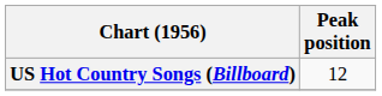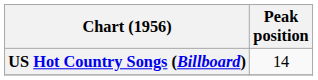US Hot Country Songs (Billboard) | Peak position: 12 -> 14
